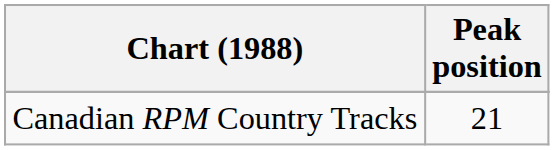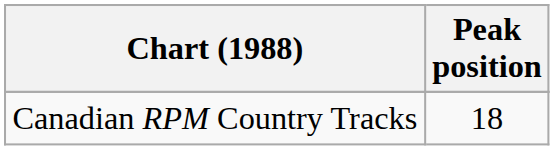Canadian RPM Country Tracks | Peak position: 21 -> 18
